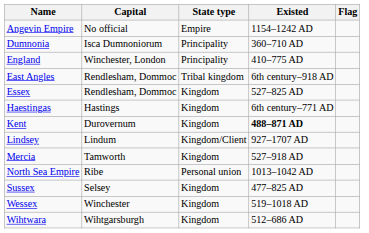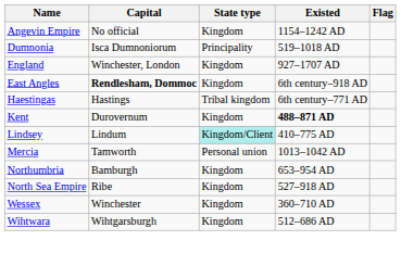Angevin Empire | State type: Empire -> Kingdom
Dumnonia | Existed: 360–710 AD -> 519–1018 AD
England | State type: Principality -> Kingdom
England | Existed: 410–775 AD -> 927–1707 AD
East Angles | Capital: normal -> bold
East Angles | State type: Tribal kingdom -> Kingdom
- row: Essex | Rendlesham, Dommoc | Kingdom | 527–825 AD
Haestingas | State type: Kingdom -> Tribal kingdom
Lindsey | State type: no background -> paleturquoise background
Lindsey | Existed: 927–1707 AD -> 410–775 AD
Mercia | State type: Kingdom -> Personal union
Mercia | Existed: 527–918 AD -> 1013–1042 AD
+ row: Northumbria | Bamburgh | Kingdom | 653–954 AD
North Sea Empire | State type: Personal union -> Kingdom
North Sea Empire | Existed: 1013–1042 AD -> 527–918 AD
- row: Sussex | Selsey | Kingdom | 477–825 AD
Wessex | Existed: 519–1018 AD -> 360–710 AD
